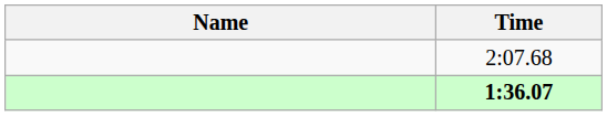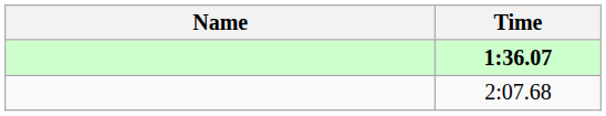rows swapped: 1:36.07 <-> 2:07.68
